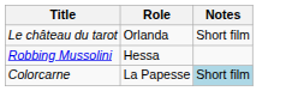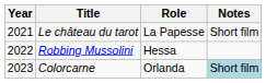+ column: Year | 2021 | 2022 | 2023
Le château du tarot | Role: Orlanda -> La Papesse
Colorcarne | Role: La Papesse -> Orlanda
